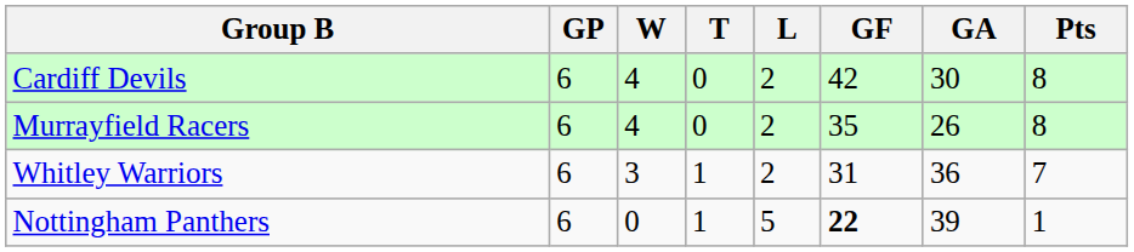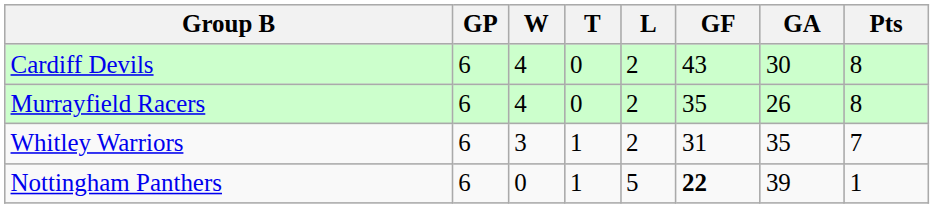Cardiff Devils | GF: 42 -> 43
Whitley Warriors | GA: 36 -> 35
